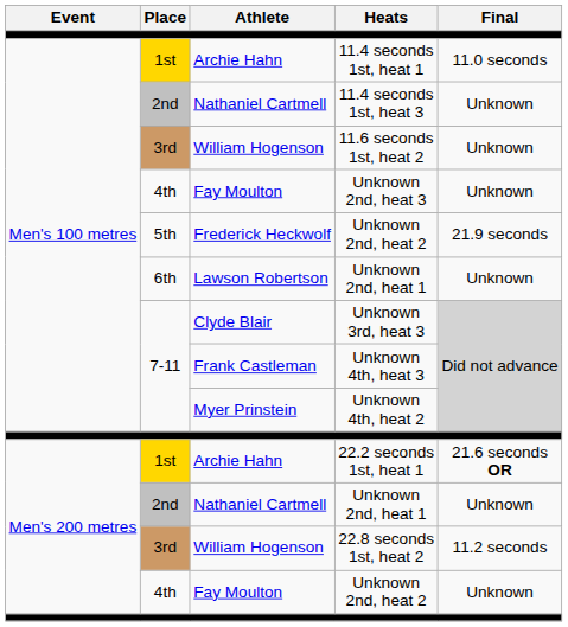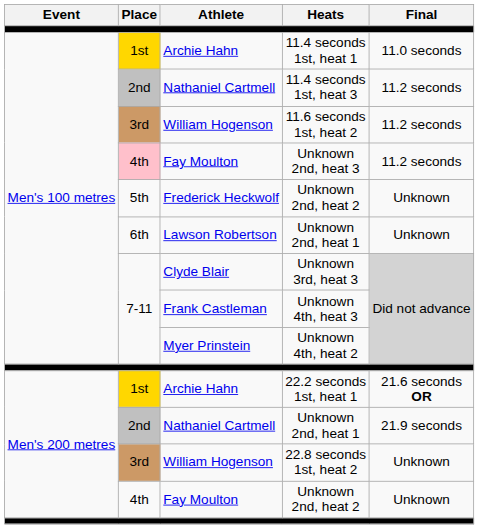11.4 seconds 1st, heat 3 | Final: Unknown -> 11.2 seconds
11.6 seconds 1st, heat 2 | Final: Unknown -> 11.2 seconds
Unknown 2nd, heat 3 | Place: no background -> pink background
Unknown 2nd, heat 3 | Final: Unknown -> 11.2 seconds
Frederick Heckwolf / Unknown 2nd, heat 2 | Final: 21.9 seconds -> Unknown
Nathaniel Cartmell / Unknown 2nd, heat 1 | Final: Unknown -> 21.9 seconds
22.8 seconds 1st, heat 2 | Final: 11.2 seconds -> Unknown
